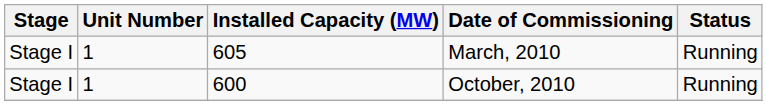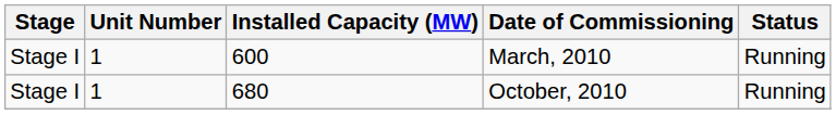March, 2010 | Installed Capacity (MW): 605 -> 600
October, 2010 | Installed Capacity (MW): 600 -> 680
